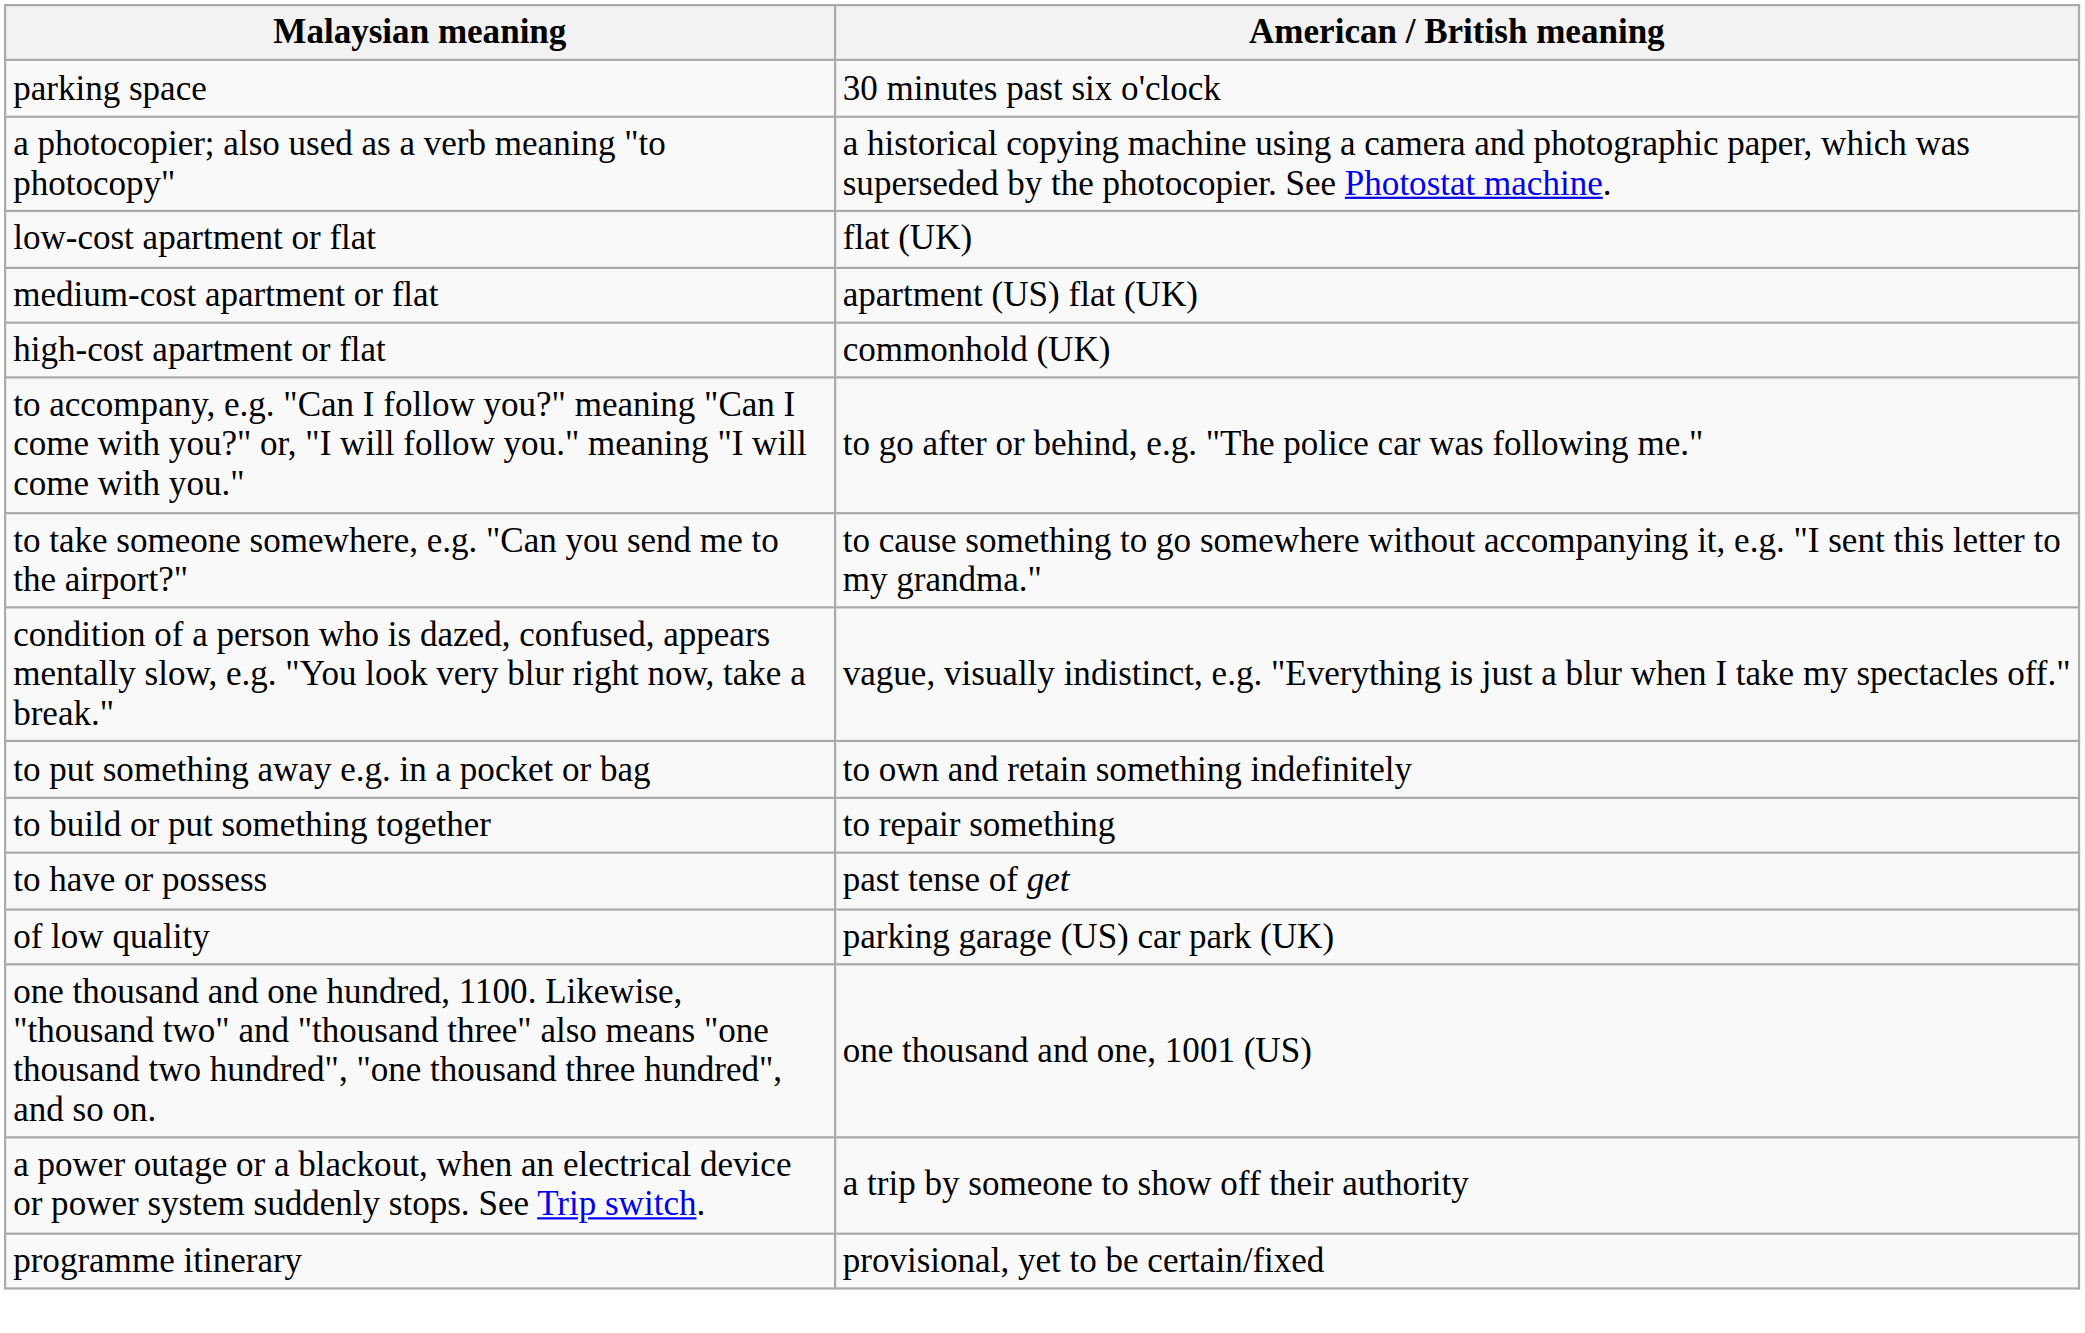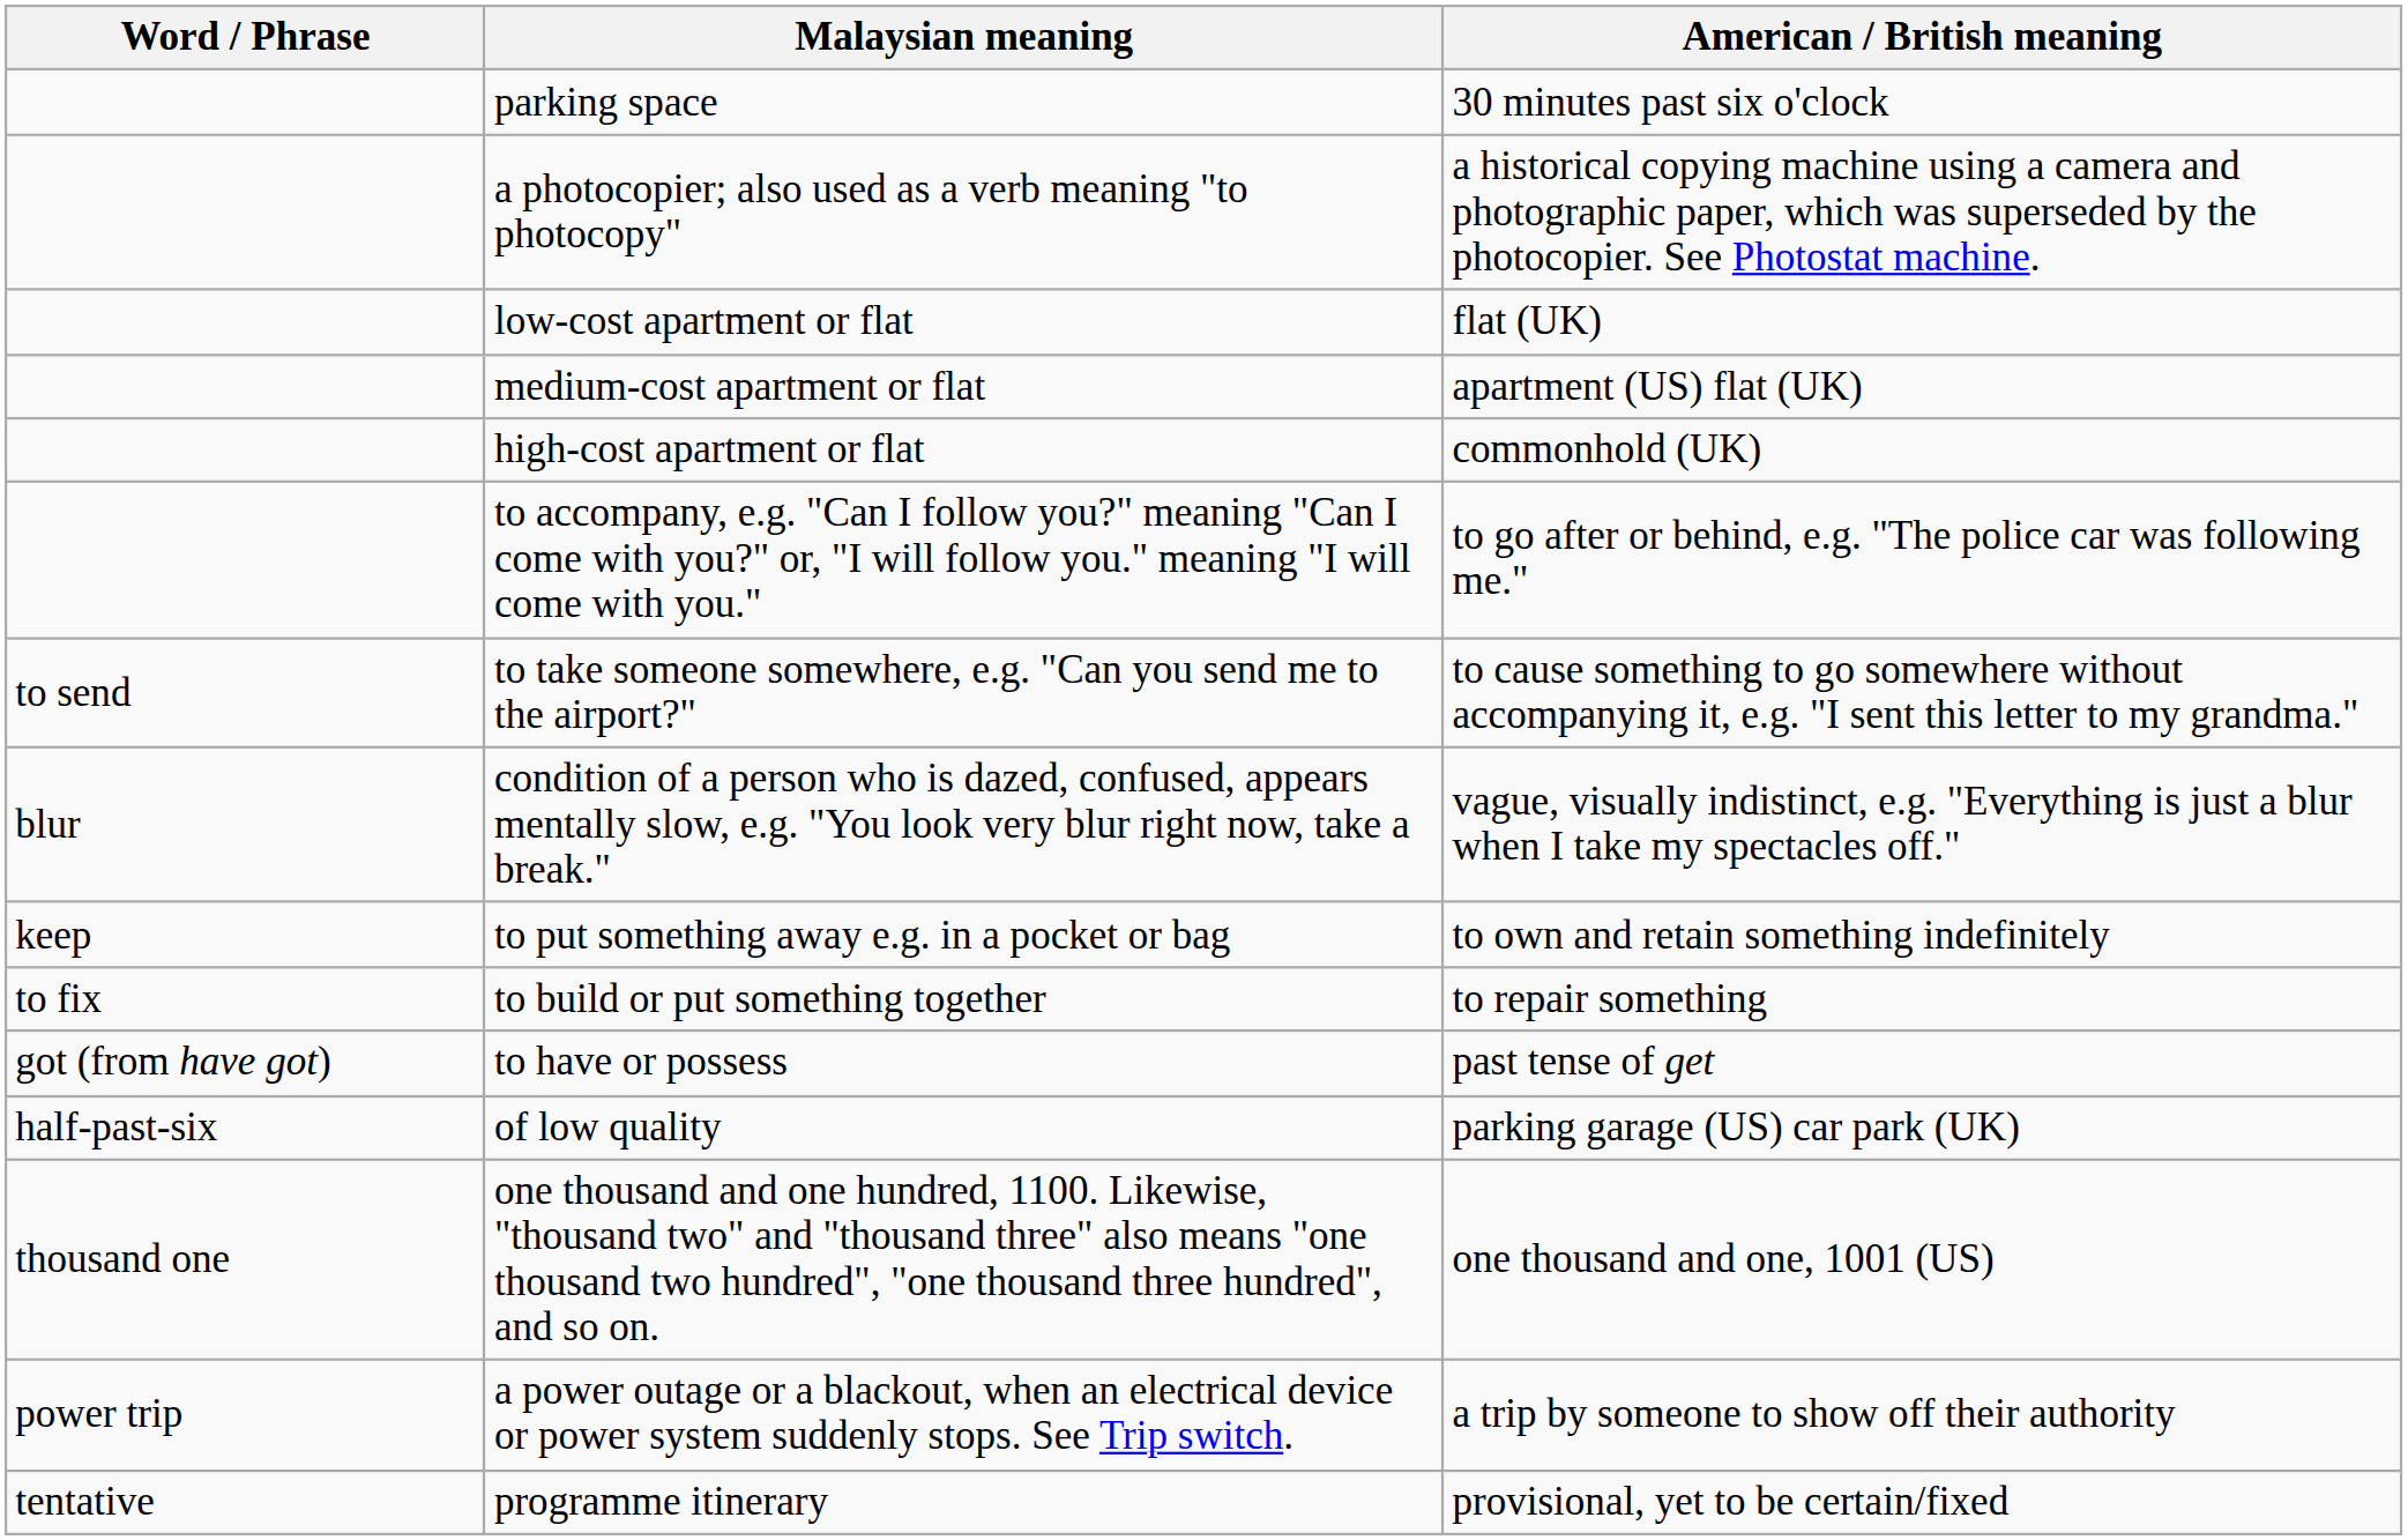+ column: Word / Phrase | to send | blur | keep | to fix | got (from have got) | half-past-six | thousand one | power trip | tentative
